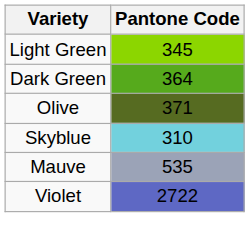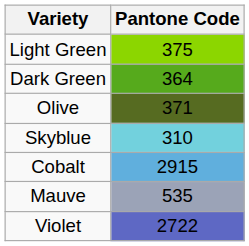Light Green | Pantone Code: 345 -> 375
+ row: Cobalt | 2915
